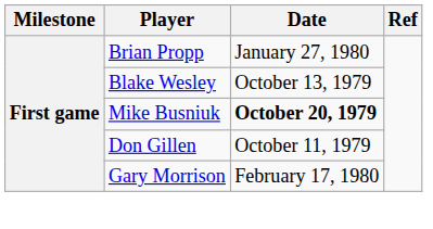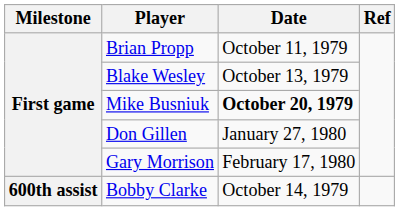Brian Propp | Date: January 27, 1980 -> October 11, 1979
Don Gillen | Date: October 11, 1979 -> January 27, 1980
+ row: 600th assist | Bobby Clarke | October 14, 1979
